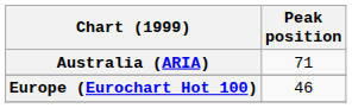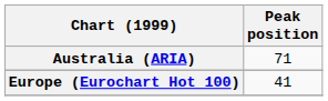Europe (Eurochart Hot 100) | Peak position: 46 -> 41
